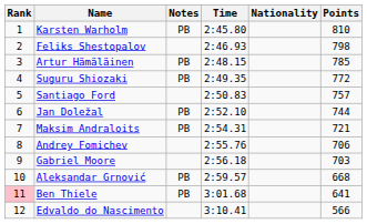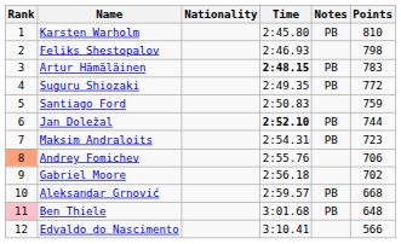columns swapped: Nationality <-> Notes
Artur Hämäläinen | Time: normal -> bold
Artur Hämäläinen | Points: 785 -> 783
Santiago Ford | Points: 757 -> 759
Jan Doležal | Time: normal -> bold
Maksim Andraloits | Points: 721 -> 723
Andrey Fomichev | Rank: no background -> lightsalmon background
Gabriel Moore | Points: 703 -> 702
Ben Thiele | Points: 641 -> 648
